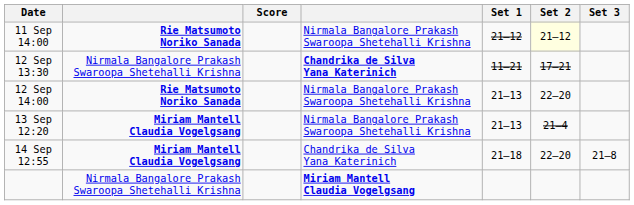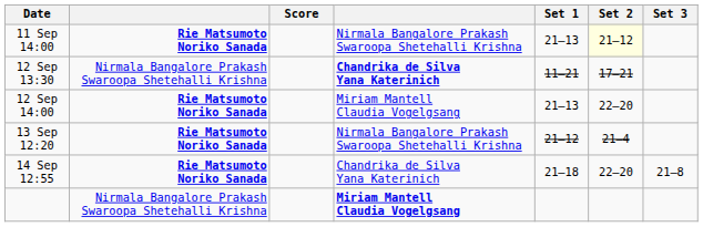11 Sep 14:00 | Set 1: 21–12 -> 21–13
12 Sep 14:00 | column 4: Nirmala Bangalore Prakash Swaroopa Shetehalli Krishna -> Miriam Mantell Claudia Vogelgsang
13 Sep 12:20 | column 2: Miriam Mantell Claudia Vogelgsang -> Rie Matsumoto Noriko Sanada
13 Sep 12:20 | Set 1: 21–13 -> 21–12
14 Sep 12:55 | column 2: Miriam Mantell Claudia Vogelgsang -> Rie Matsumoto Noriko Sanada
